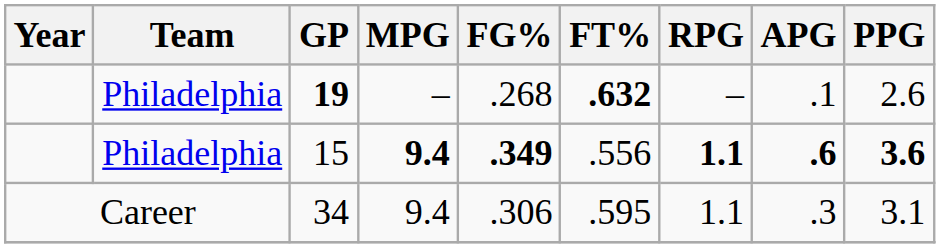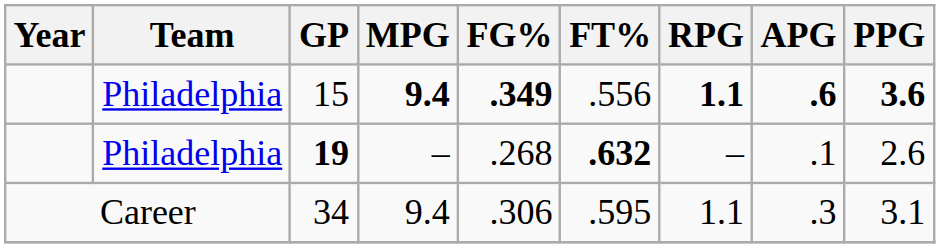rows swapped: 19 <-> 15
